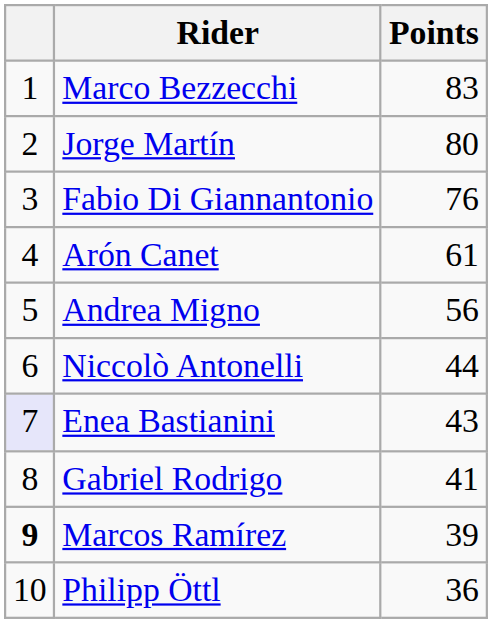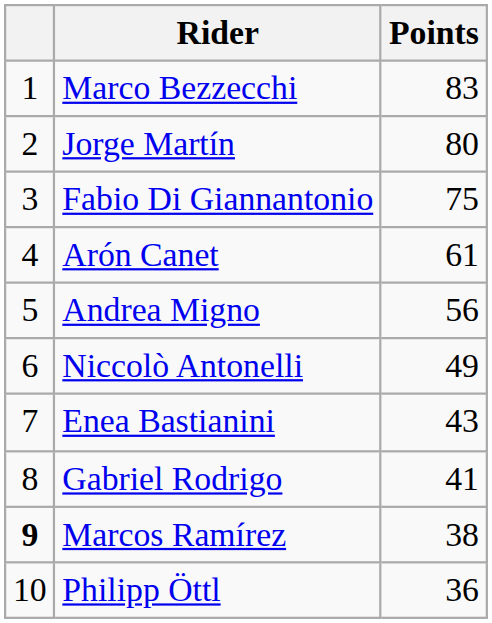Fabio Di Giannantonio | Points: 76 -> 75
Niccolò Antonelli | Points: 44 -> 49
Enea Bastianini | column 1: lavender background -> no background
Marcos Ramírez | Points: 39 -> 38
